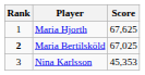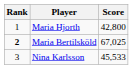Maria Hjorth | Score: 67,625 -> 42,800
Nina Karlsson | Score: 45,353 -> 45,533
